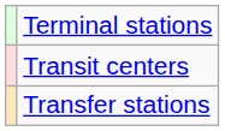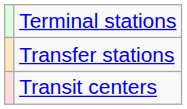rows swapped: Transfer stations <-> Transit centers
